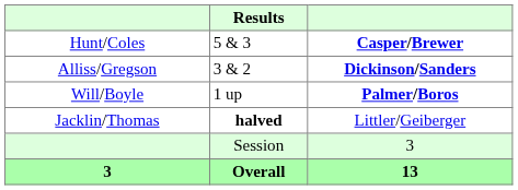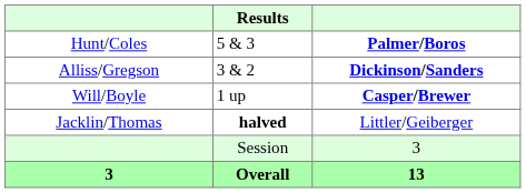Hunt/Coles | column 3: Casper/Brewer -> Palmer/Boros
Will/Boyle | column 3: Palmer/Boros -> Casper/Brewer
